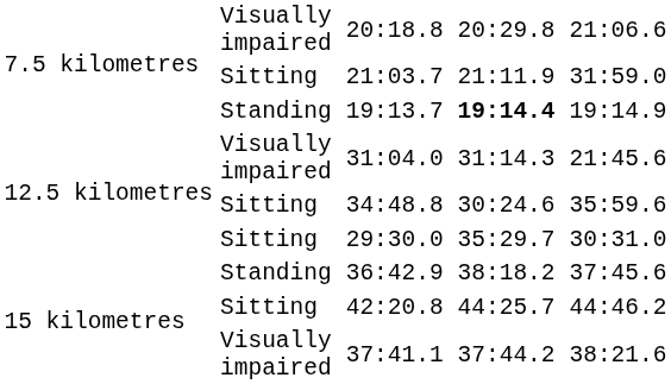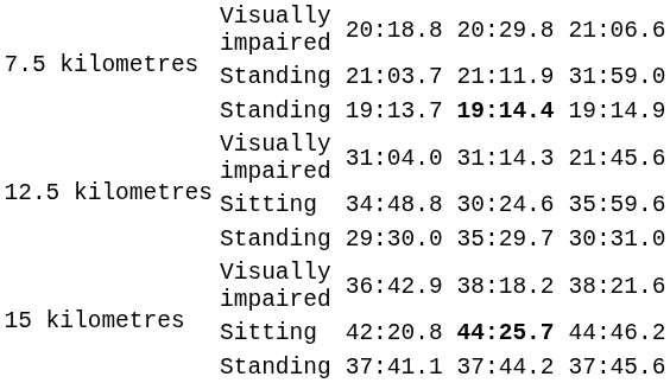21:03.7 | column 2: Sitting -> Standing
29:30.0 | column 2: Sitting -> Standing
36:42.9 | column 2: Standing -> Visually impaired
36:42.9 | column 8: 37:45.6 -> 38:21.6
42:20.8 | column 6: normal -> bold
37:41.1 | column 2: Visually impaired -> Standing
37:41.1 | column 8: 38:21.6 -> 37:45.6
